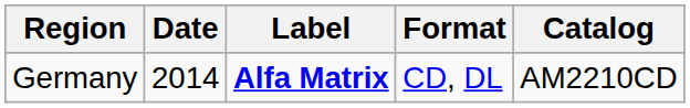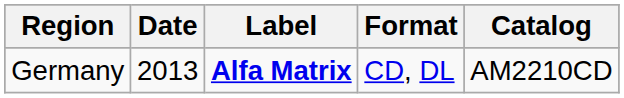Germany | Date: 2014 -> 2013
